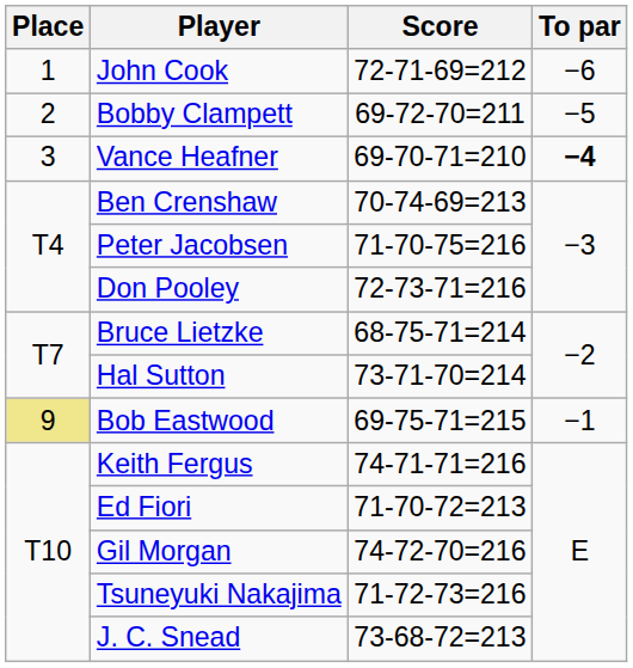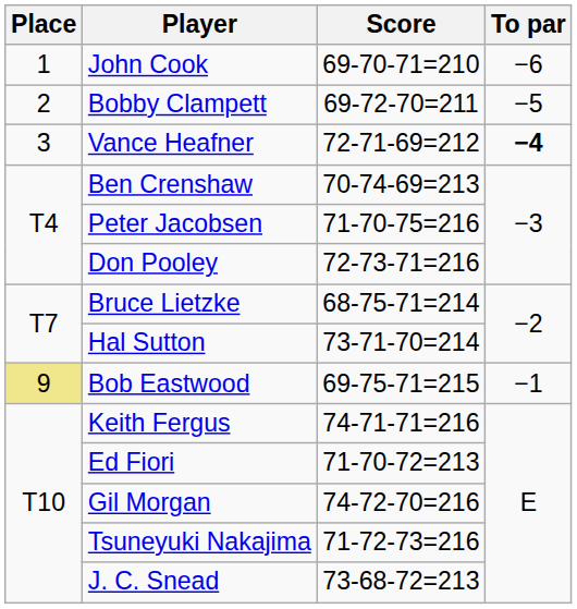John Cook | Score: 72-71-69=212 -> 69-70-71=210
Vance Heafner | Score: 69-70-71=210 -> 72-71-69=212
